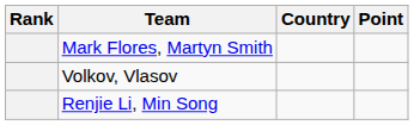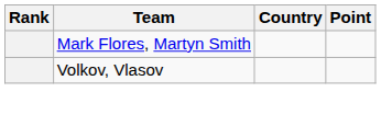- row: Renjie Li, Min Song
